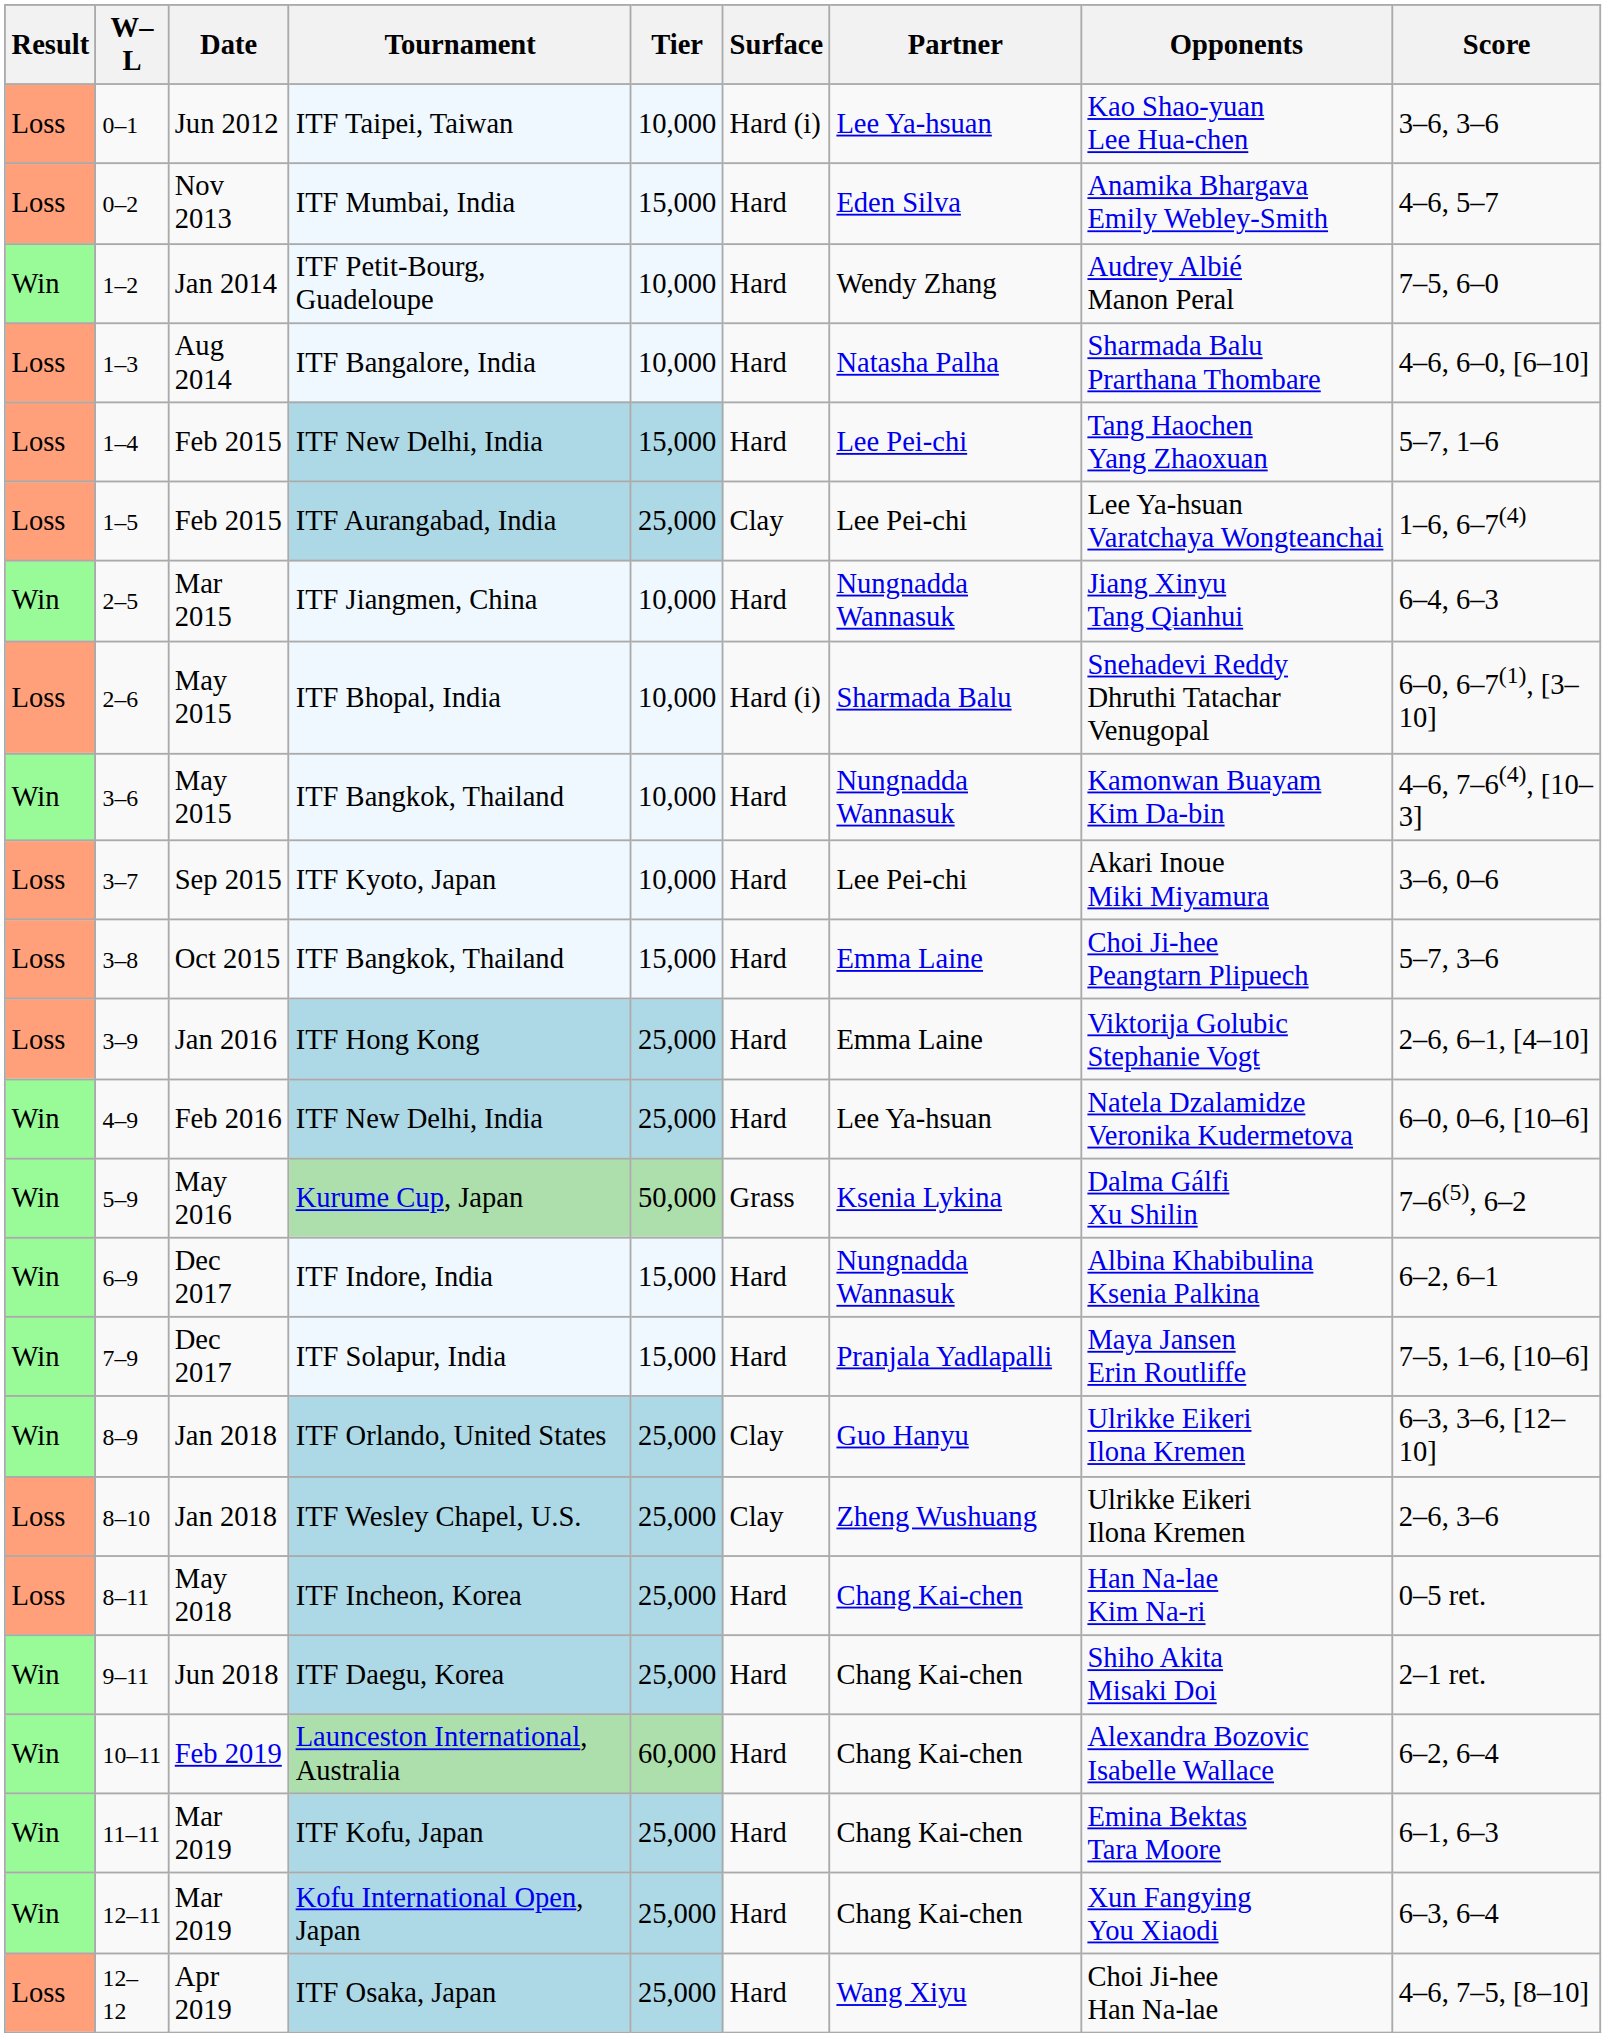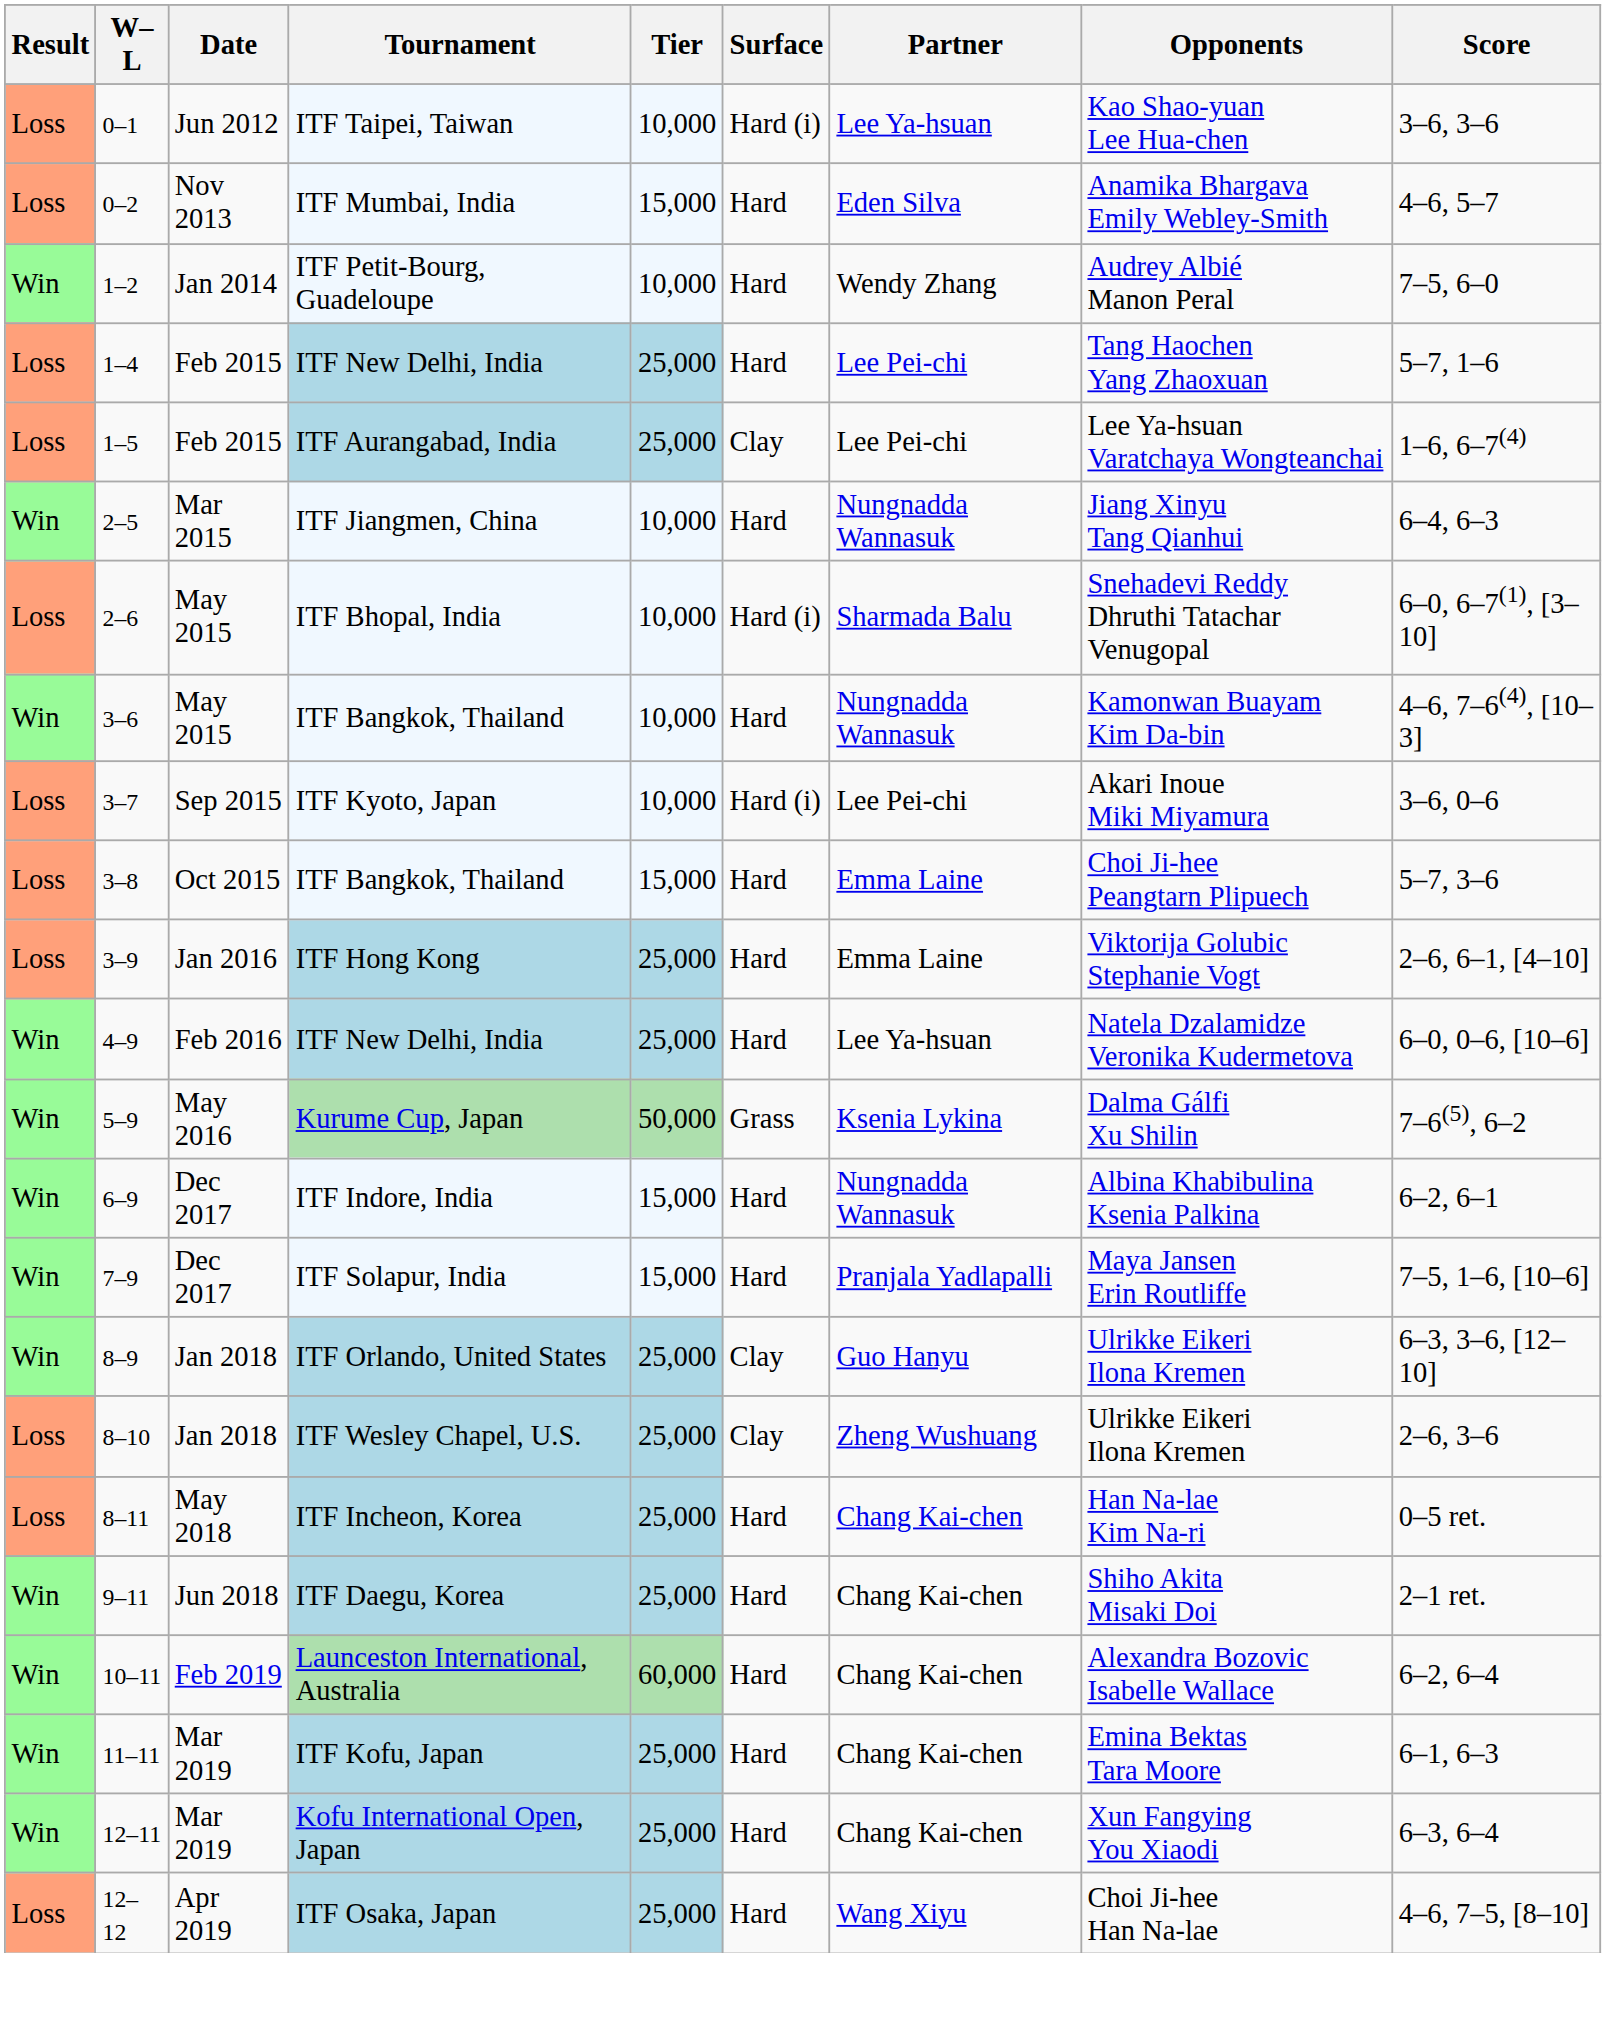- row: Loss | 1–3 | Aug 2014 | ITF Bangalore, India | 10,000 | Hard | Natasha Palha | Sharmada Balu Prarthana Thombare | 4–6, 6–0, [6–10]
1–4 / ITF New Delhi, India | Tier: 15,000 -> 25,000
ITF Kyoto, Japan | Surface: Hard -> Hard (i)
